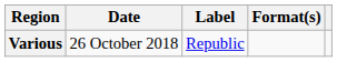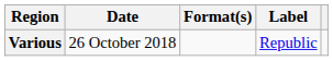columns swapped: Format(s) <-> Label
